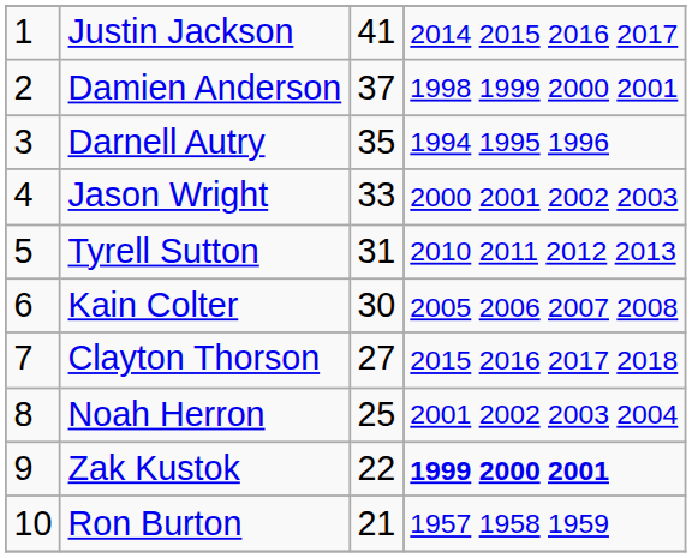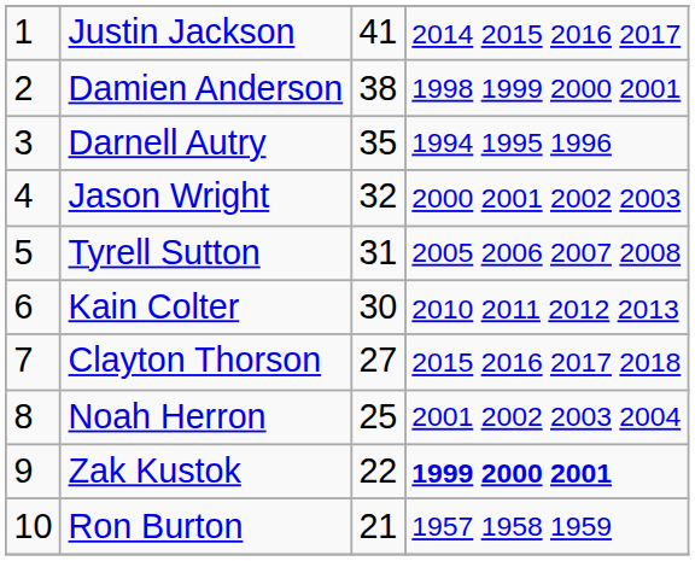Damien Anderson | column 3: 37 -> 38
Jason Wright | column 3: 33 -> 32
Tyrell Sutton | column 4: 2010 2011 2012 2013 -> 2005 2006 2007 2008
Kain Colter | column 4: 2005 2006 2007 2008 -> 2010 2011 2012 2013
